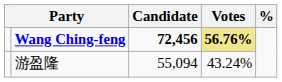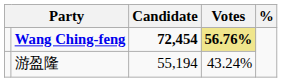Wang Ching-feng | Candidate: 72,456 -> 72,454
游盈隆 | Candidate: 55,094 -> 55,194
